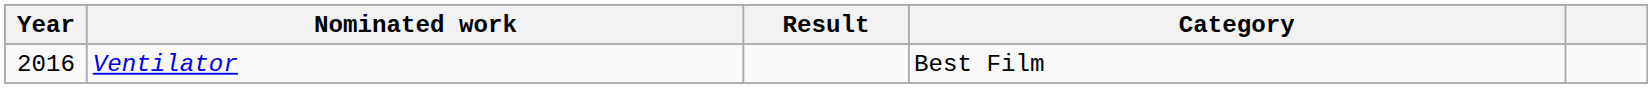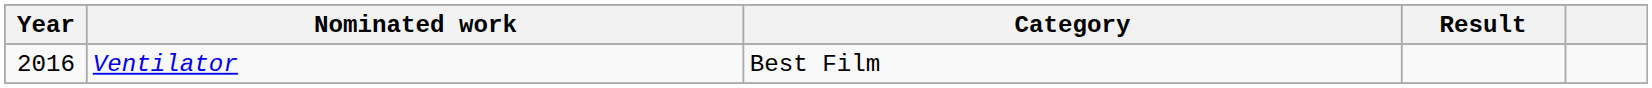columns swapped: Category <-> Result
